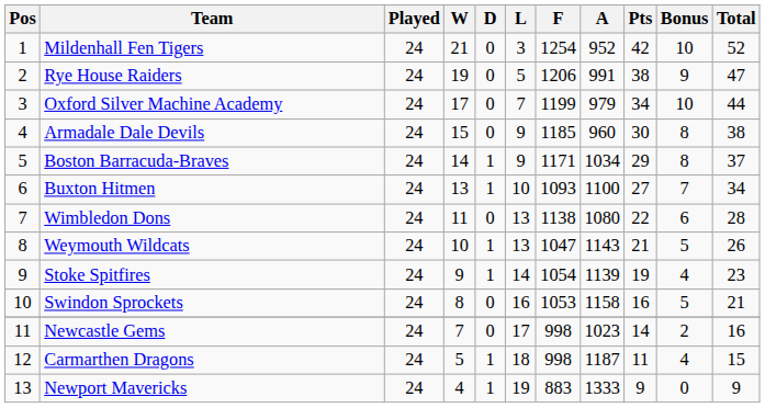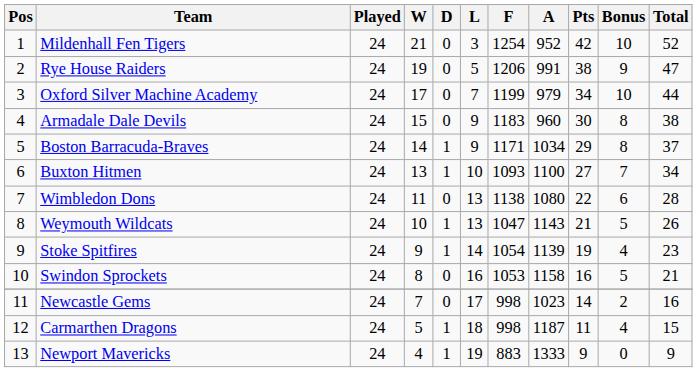Armadale Dale Devils | F: 1185 -> 1183
